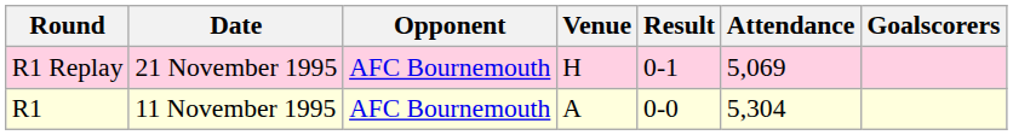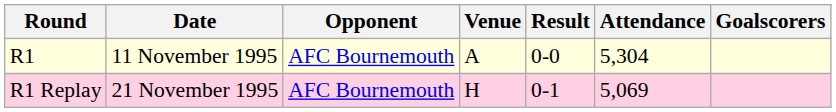rows swapped: R1 <-> R1 Replay
